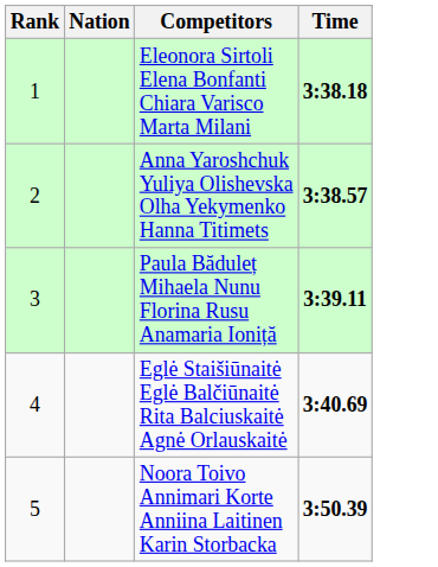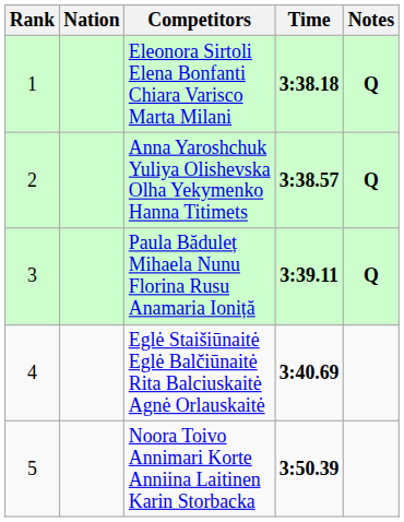+ column: Notes | Q | Q | Q
